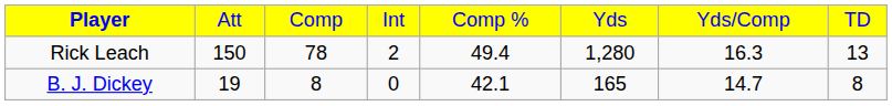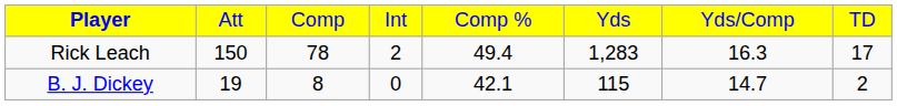Rick Leach | column 6: 1,280 -> 1,283
Rick Leach | column 8: 13 -> 17
B. J. Dickey | column 6: 165 -> 115
B. J. Dickey | column 8: 8 -> 2
